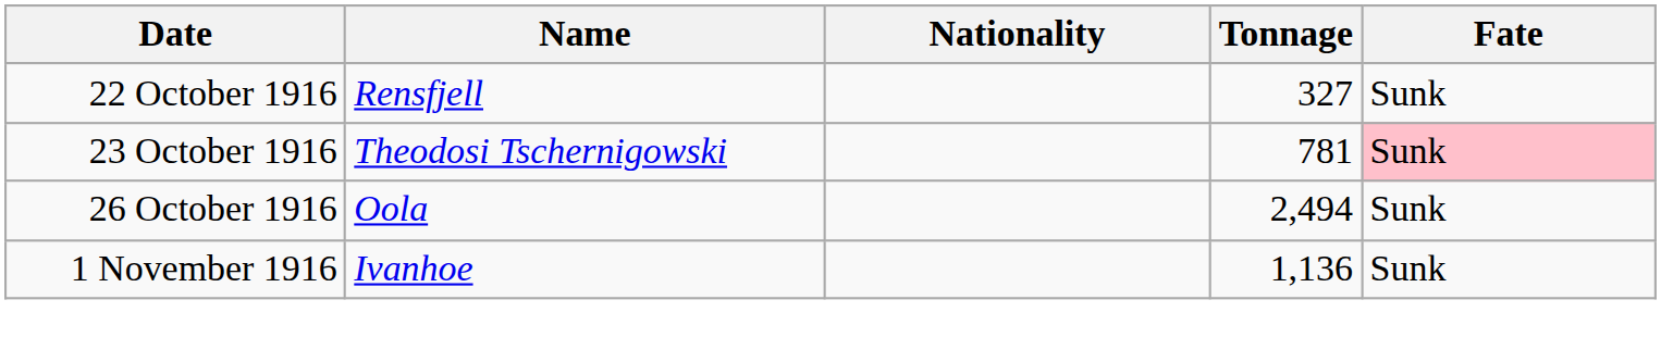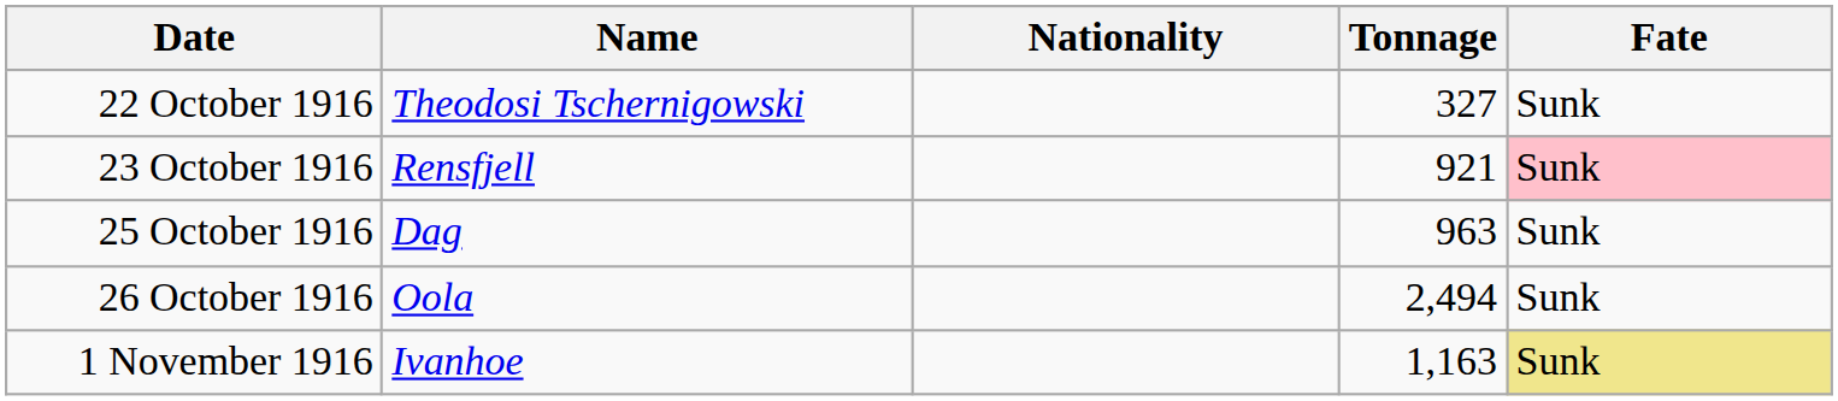22 October 1916 | Name: Rensfjell -> Theodosi Tschernigowski
23 October 1916 | Name: Theodosi Tschernigowski -> Rensfjell
23 October 1916 | Tonnage: 781 -> 921
+ row: 25 October 1916 | Dag | 963 | Sunk
1 November 1916 | Tonnage: 1,136 -> 1,163
1 November 1916 | Fate: no background -> khaki background
